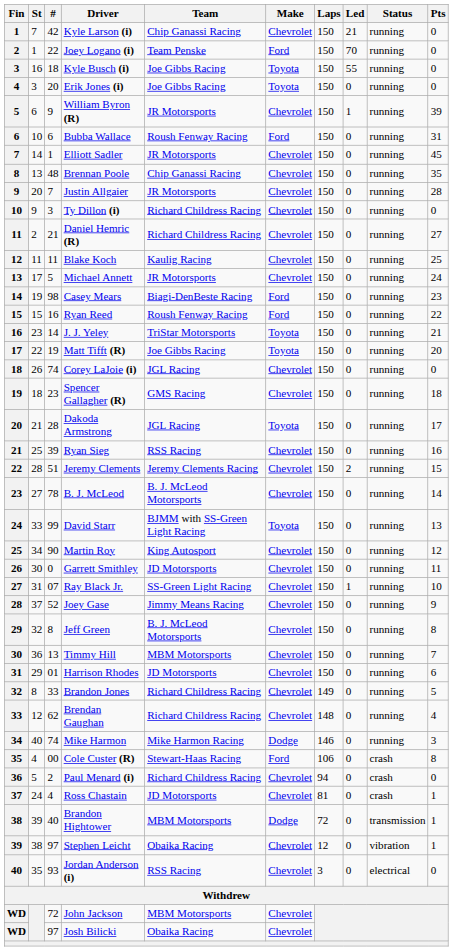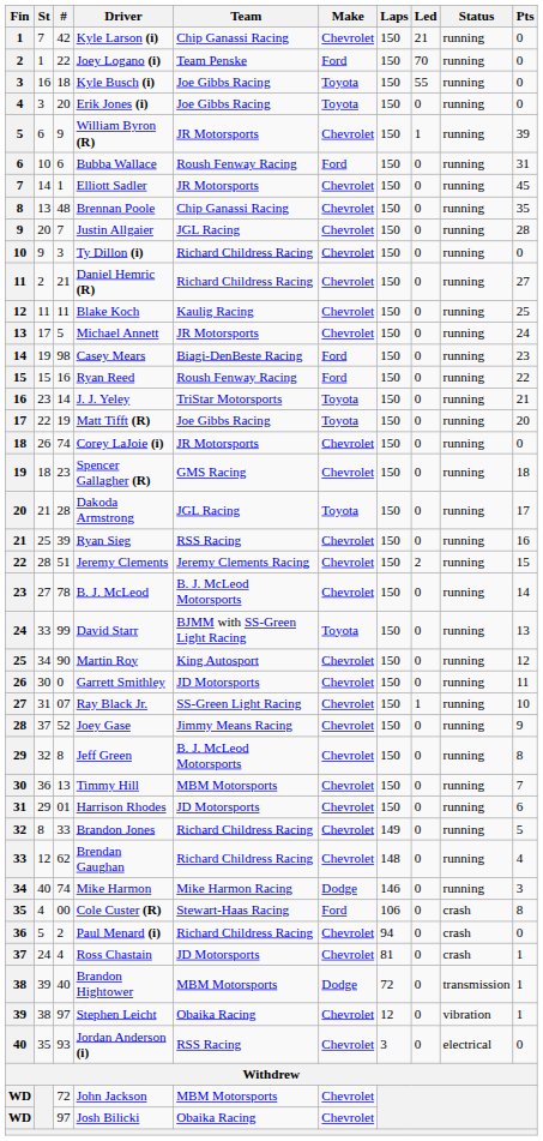Justin Allgaier | Team: JR Motorsports -> JGL Racing
Corey LaJoie (i) | Team: JGL Racing -> JR Motorsports
